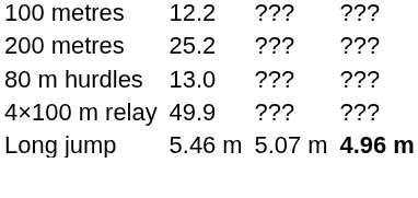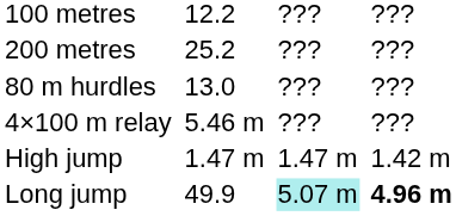4×100 m relay | column 3: 49.9 -> 5.46 m
+ row: High jump | 1.47 m | 1.47 m | 1.42 m
Long jump | column 3: 5.46 m -> 49.9
Long jump | column 5: no background -> paleturquoise background
